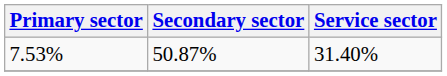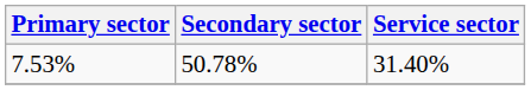7.53% | Secondary sector: 50.87% -> 50.78%
